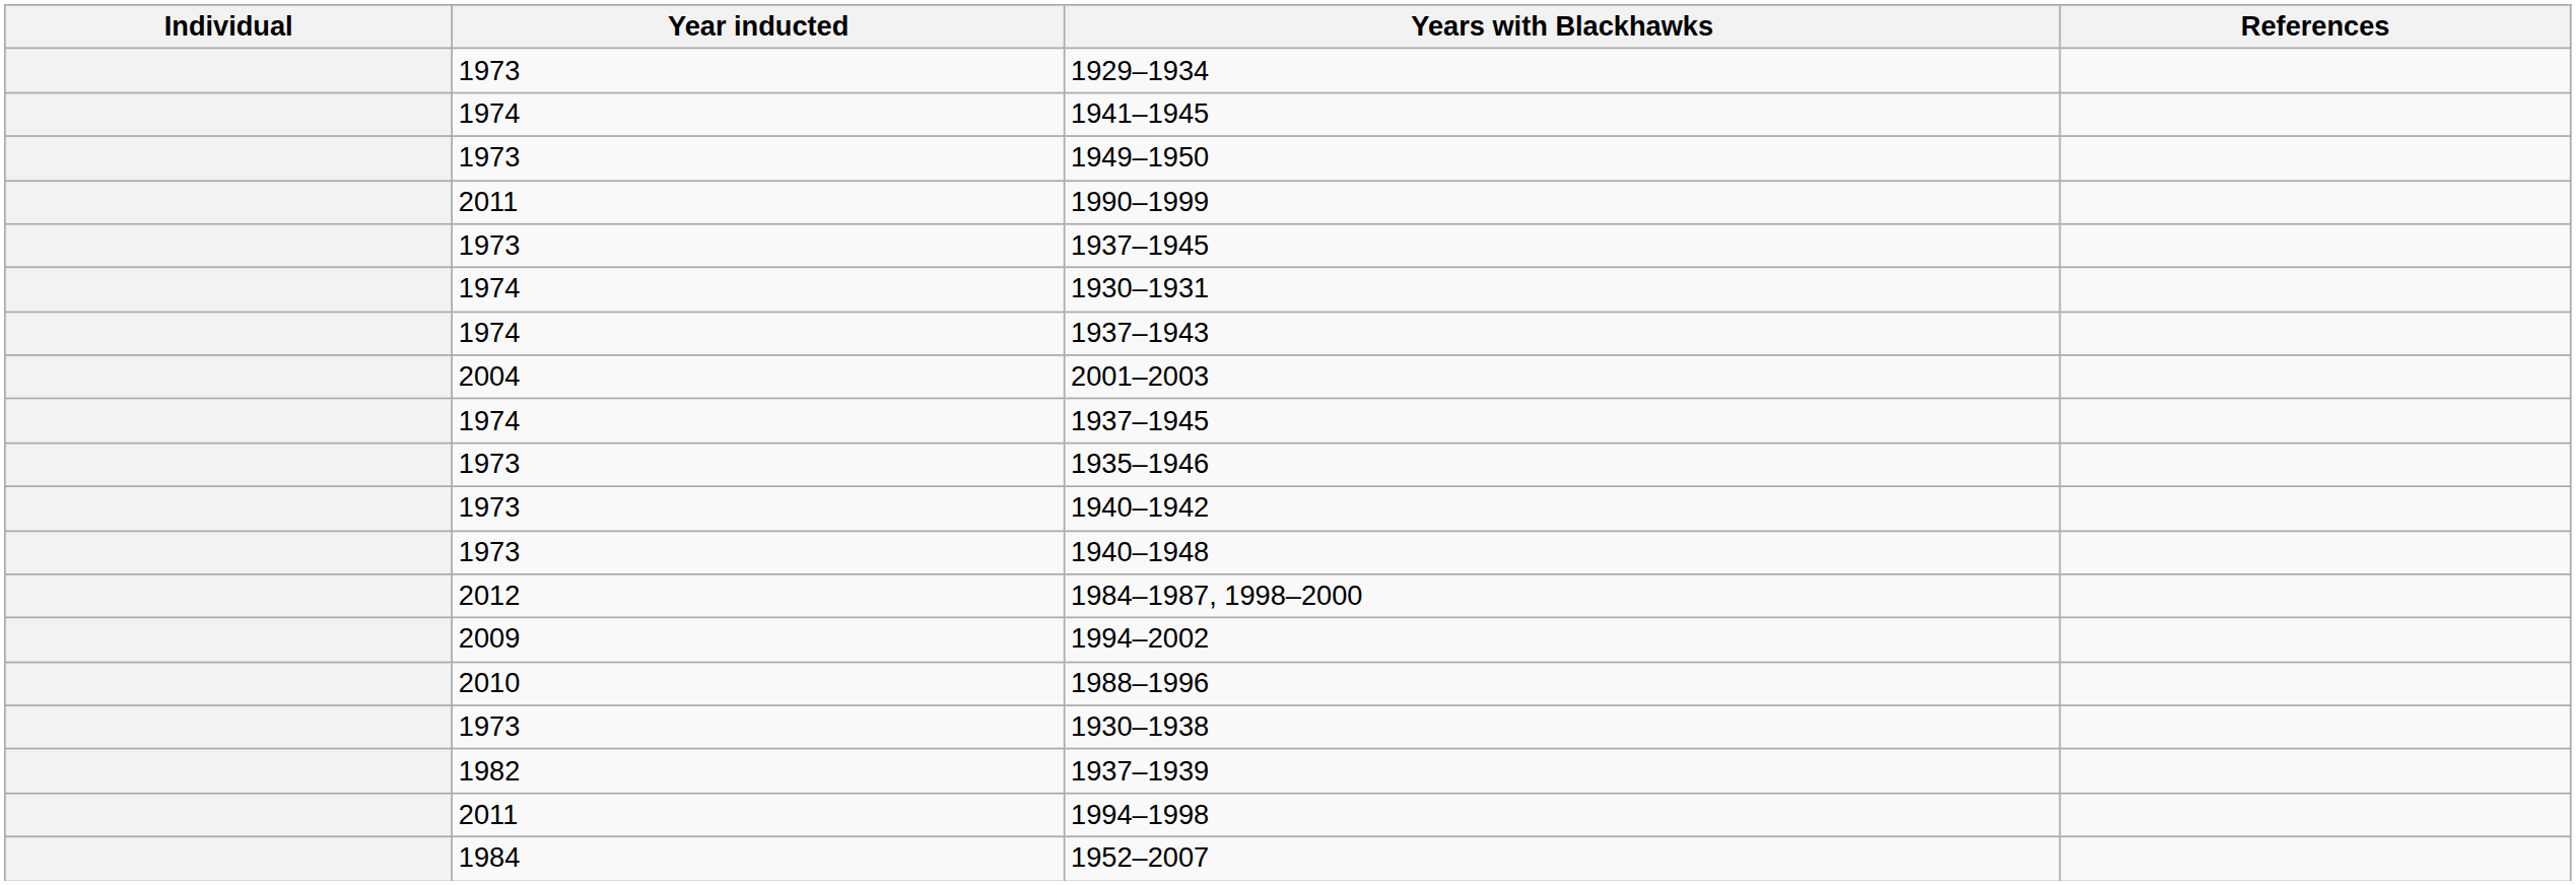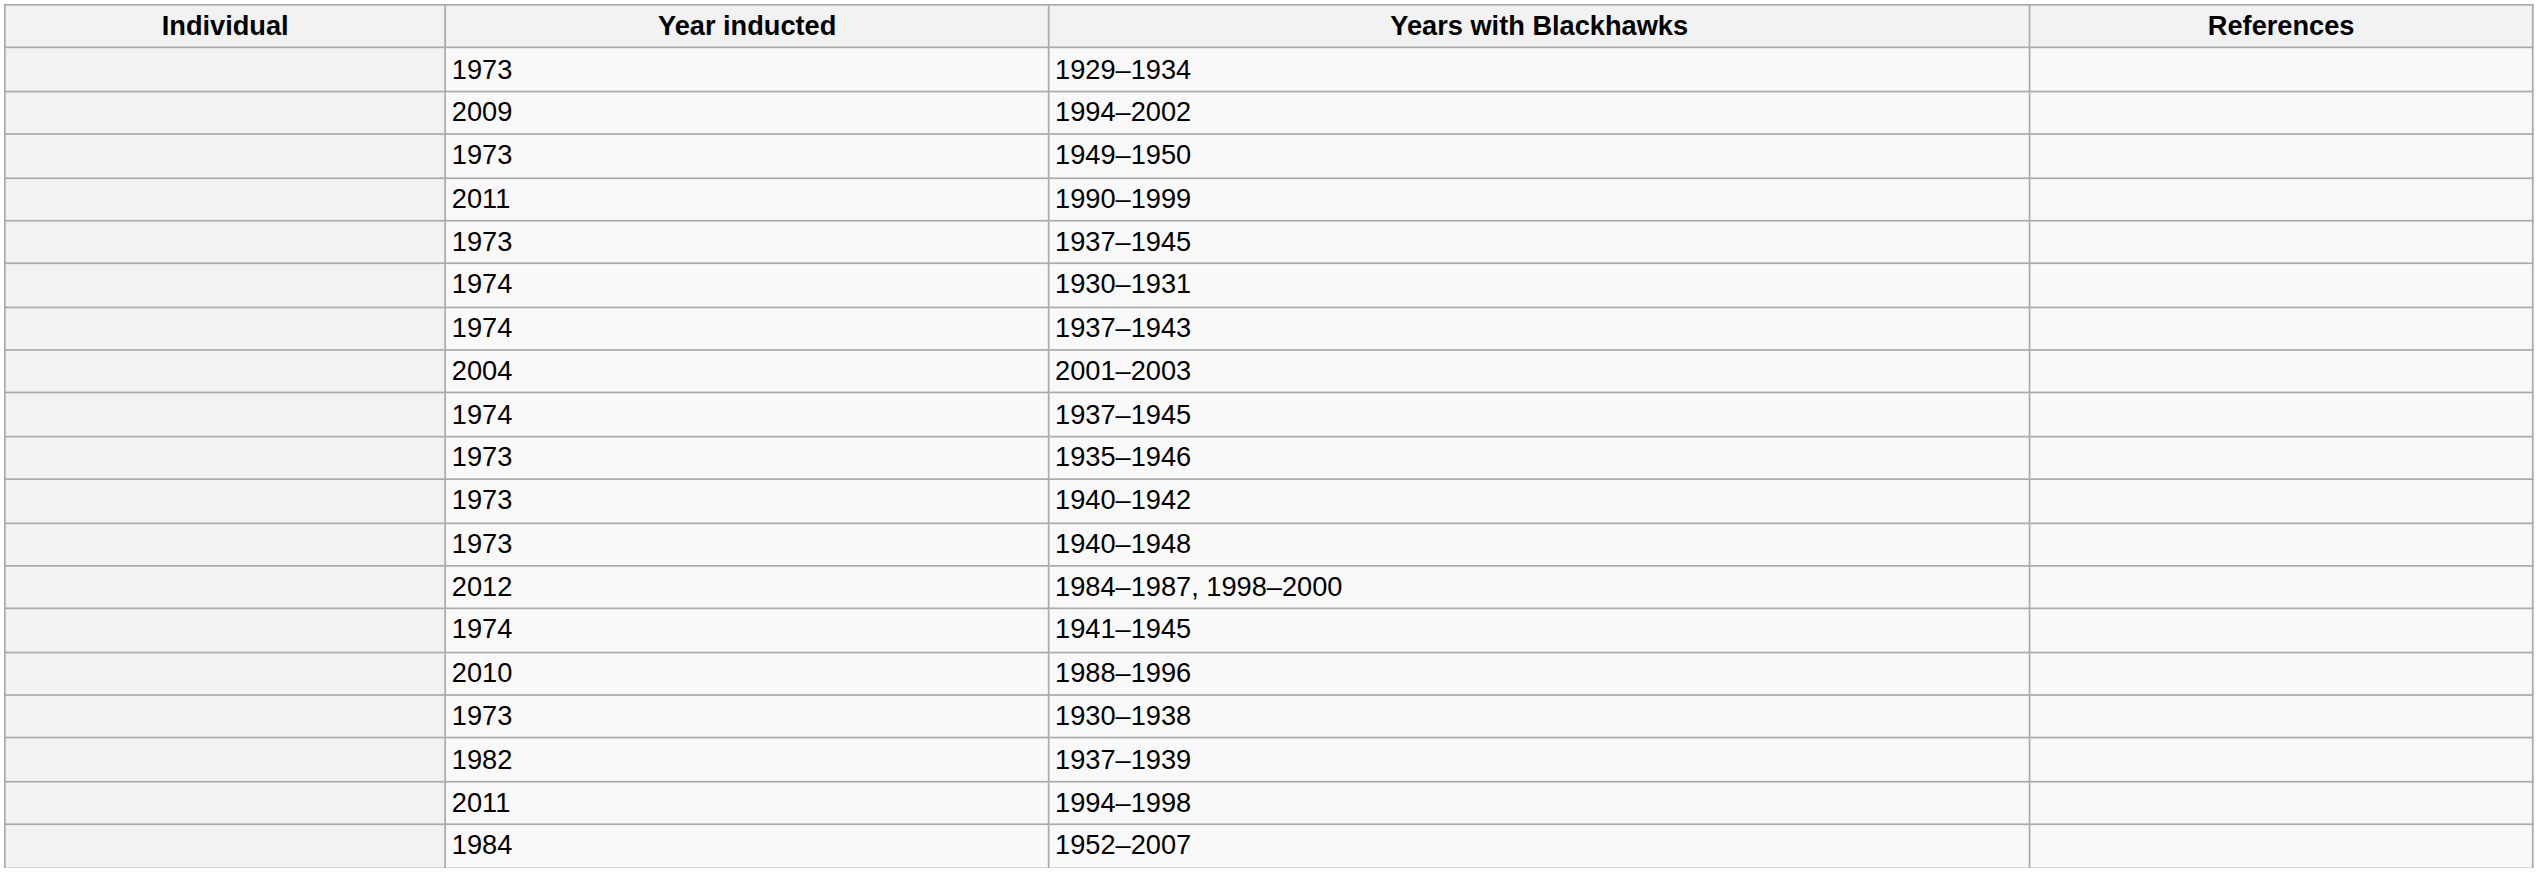rows swapped: 1994–2002 <-> 1941–1945
